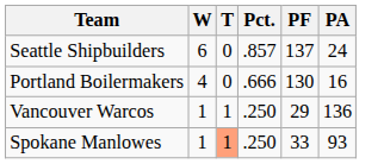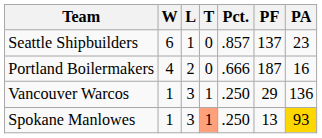+ column: L | 1 | 2 | 3 | 3
Seattle Shipbuilders | PA: 24 -> 23
Portland Boilermakers | PF: 130 -> 187
Spokane Manlowes | PF: 33 -> 13
Spokane Manlowes | PA: no background -> gold background
